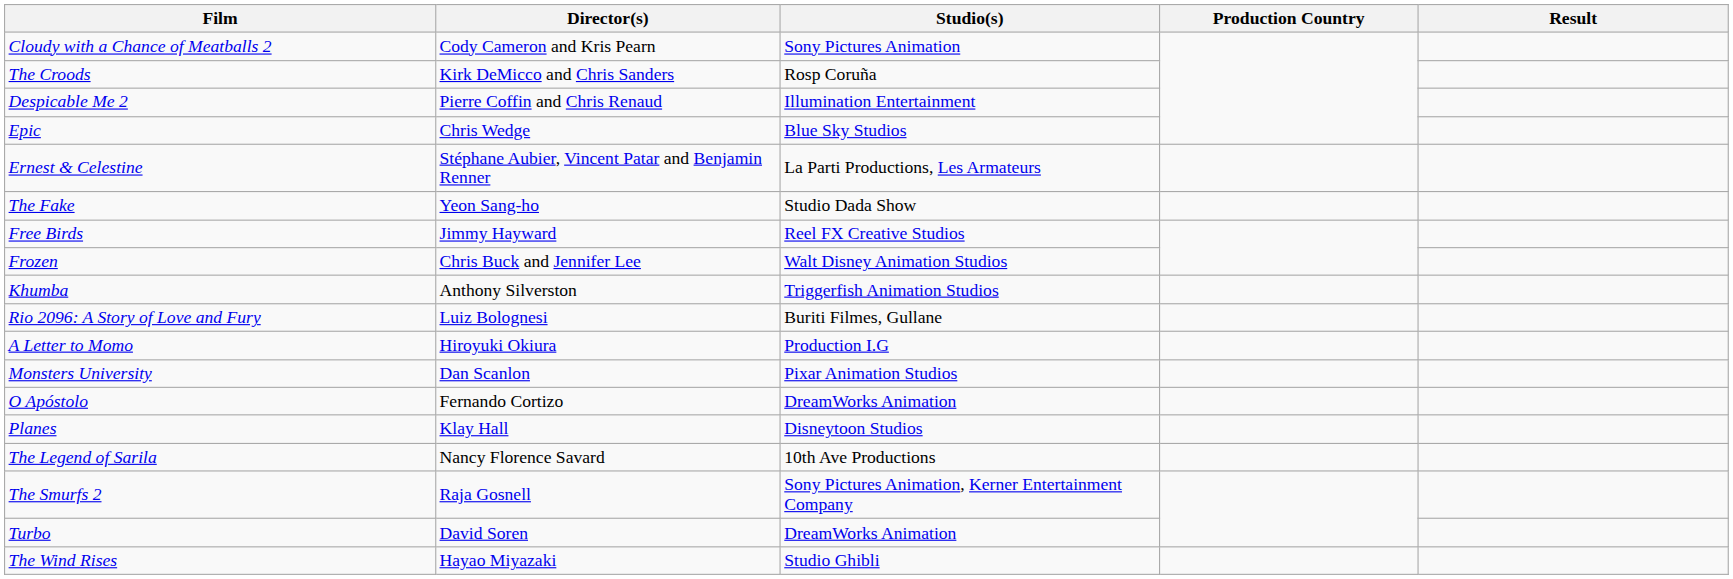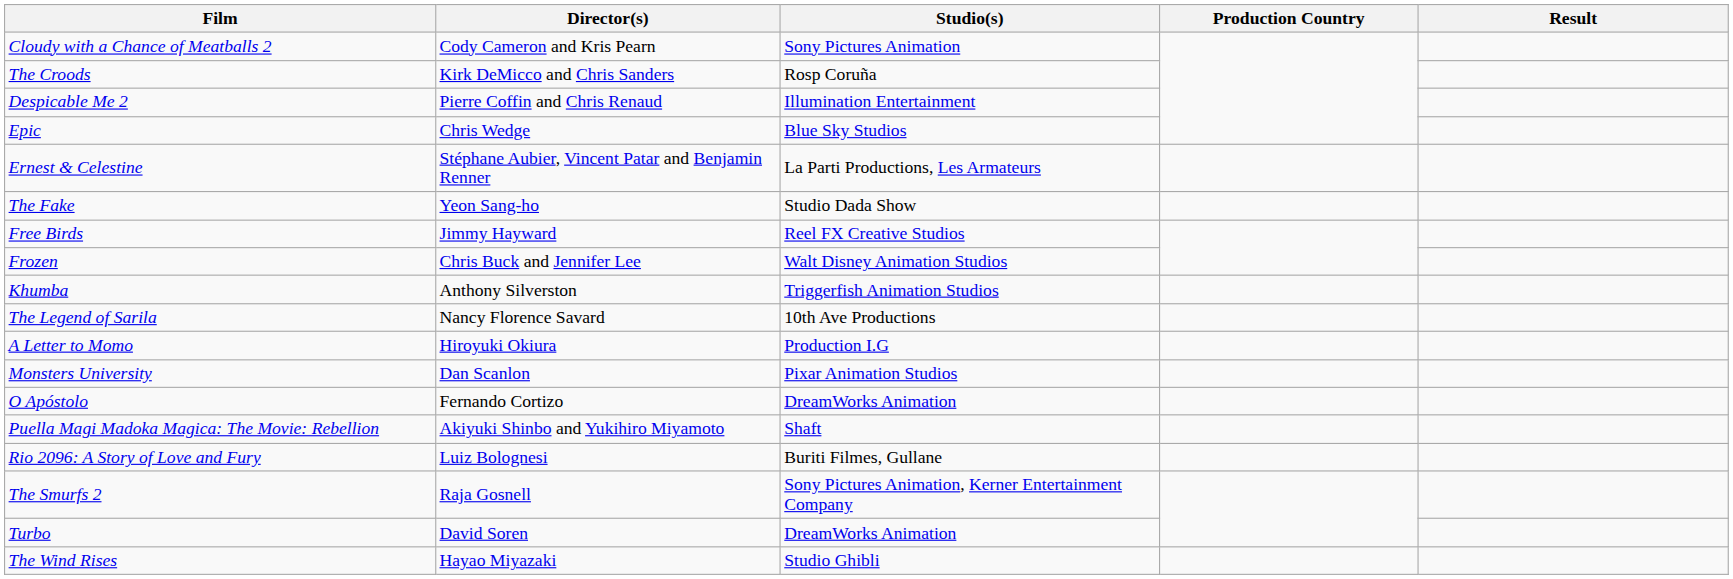rows swapped: The Legend of Sarila <-> Rio 2096: A Story of Love and Fury
- row: Planes | Klay Hall | Disneytoon Studios
+ row: Puella Magi Madoka Magica: The Movie: Rebellion | Akiyuki Shinbo and Yukihiro Miyamoto | Shaft
